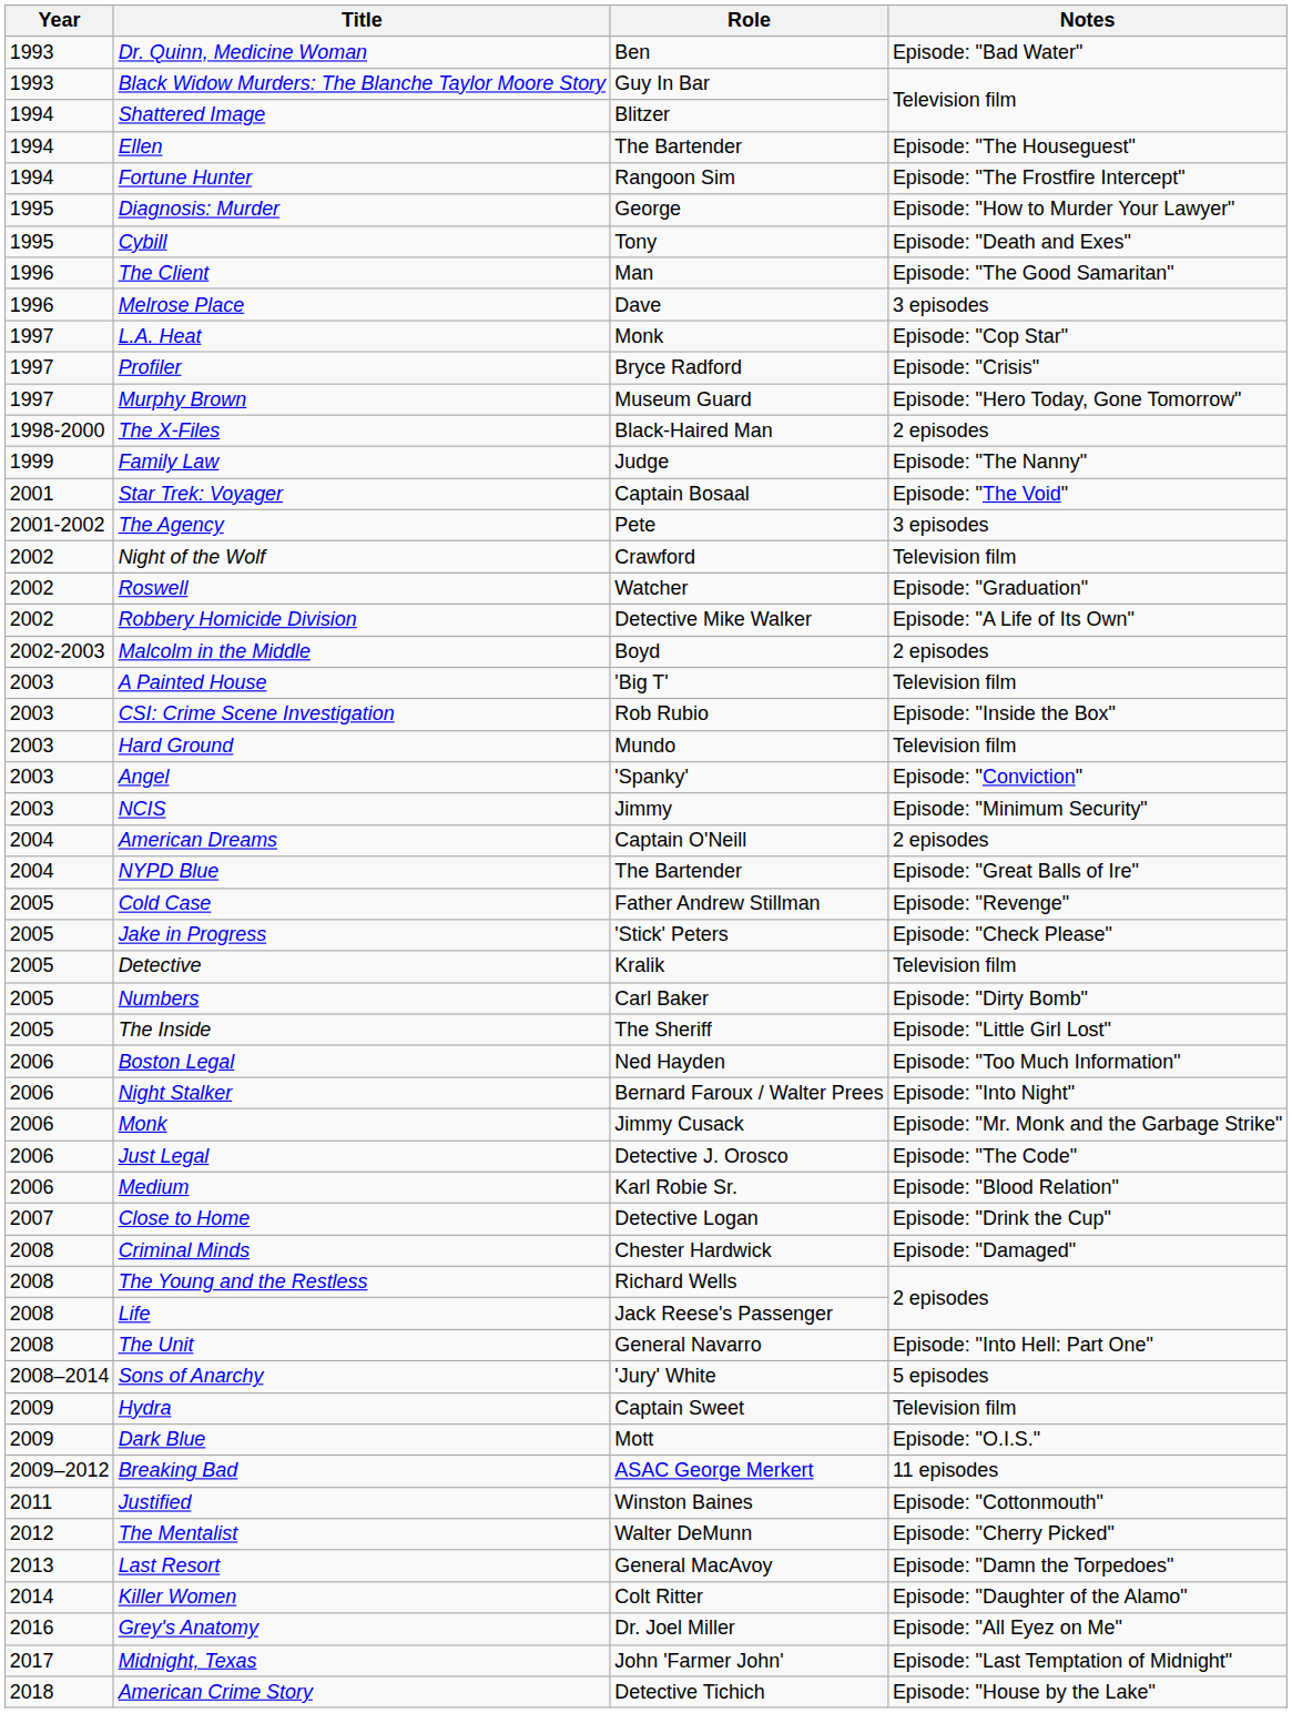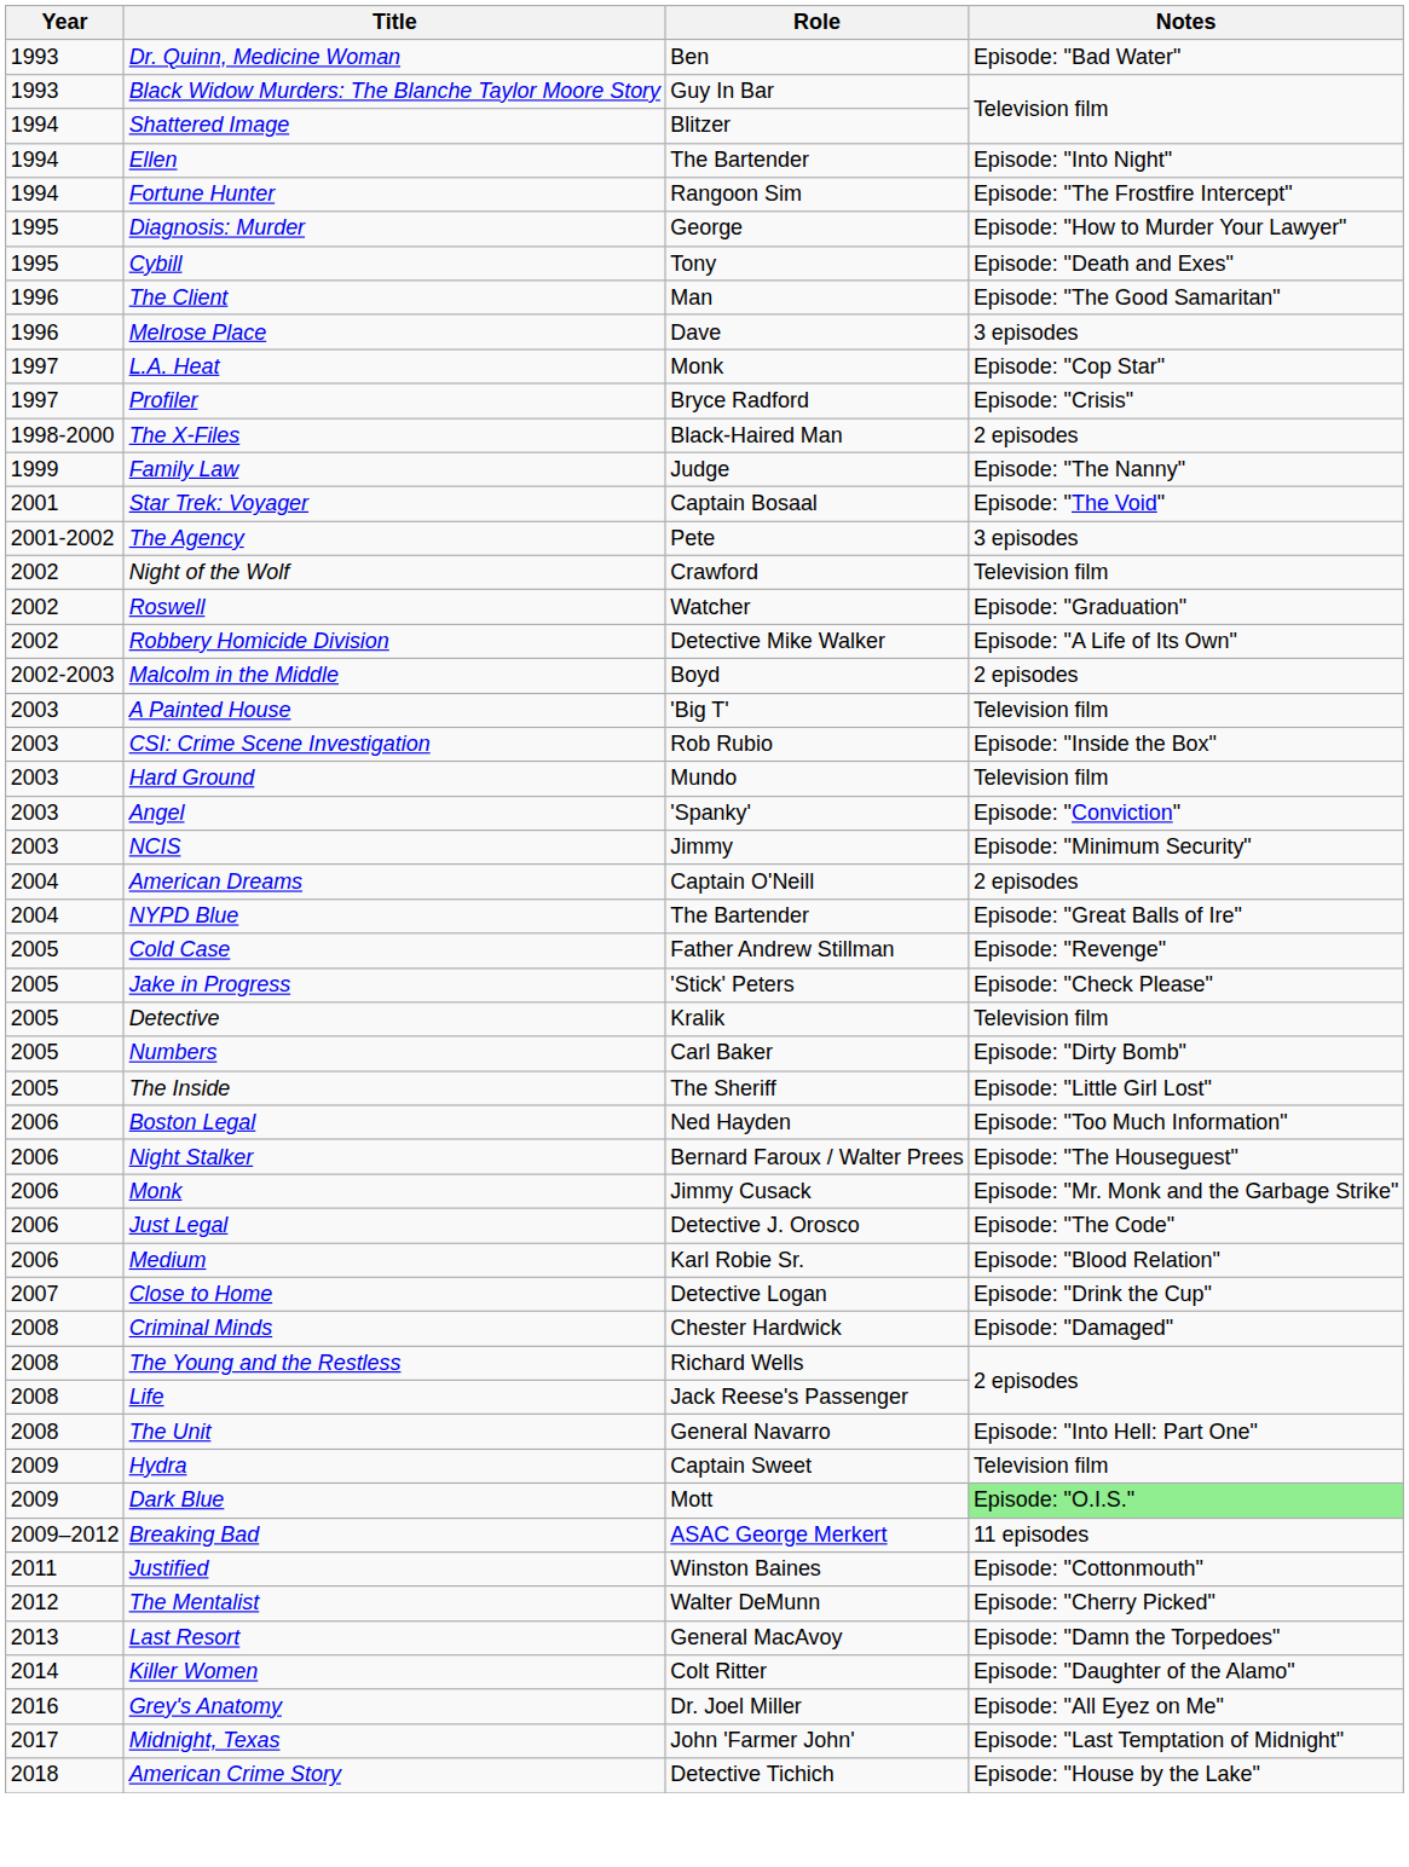Ellen | Notes: Episode: "The Houseguest" -> Episode: "Into Night"
- row: 1997 | Murphy Brown | Museum Guard | Episode: "Hero Today, Gone Tomorrow"
Night Stalker | Notes: Episode: "Into Night" -> Episode: "The Houseguest"
- row: 2008–2014 | Sons of Anarchy | 'Jury' White | 5 episodes
Dark Blue | Notes: no background -> lightgreen background
